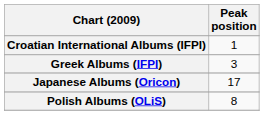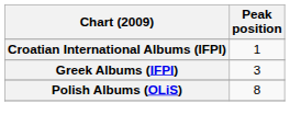- row: Japanese Albums (Oricon) | 17
